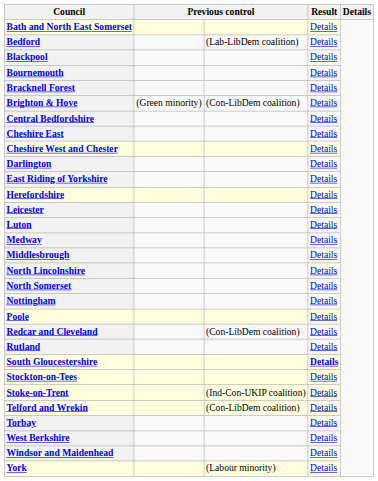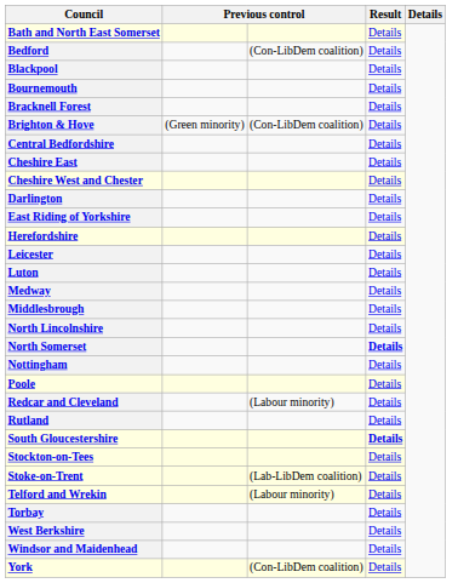Bedford | column 3: (Lab-LibDem coalition) -> (Con-LibDem coalition)
North Somerset | column 4: normal -> bold
Redcar and Cleveland | column 3: (Con-LibDem coalition) -> (Labour minority)
Stoke-on-Trent | column 3: (Ind-Con-UKIP coalition) -> (Lab-LibDem coalition)
Telford and Wrekin | column 3: (Con-LibDem coalition) -> (Labour minority)
York | column 3: (Labour minority) -> (Con-LibDem coalition)
